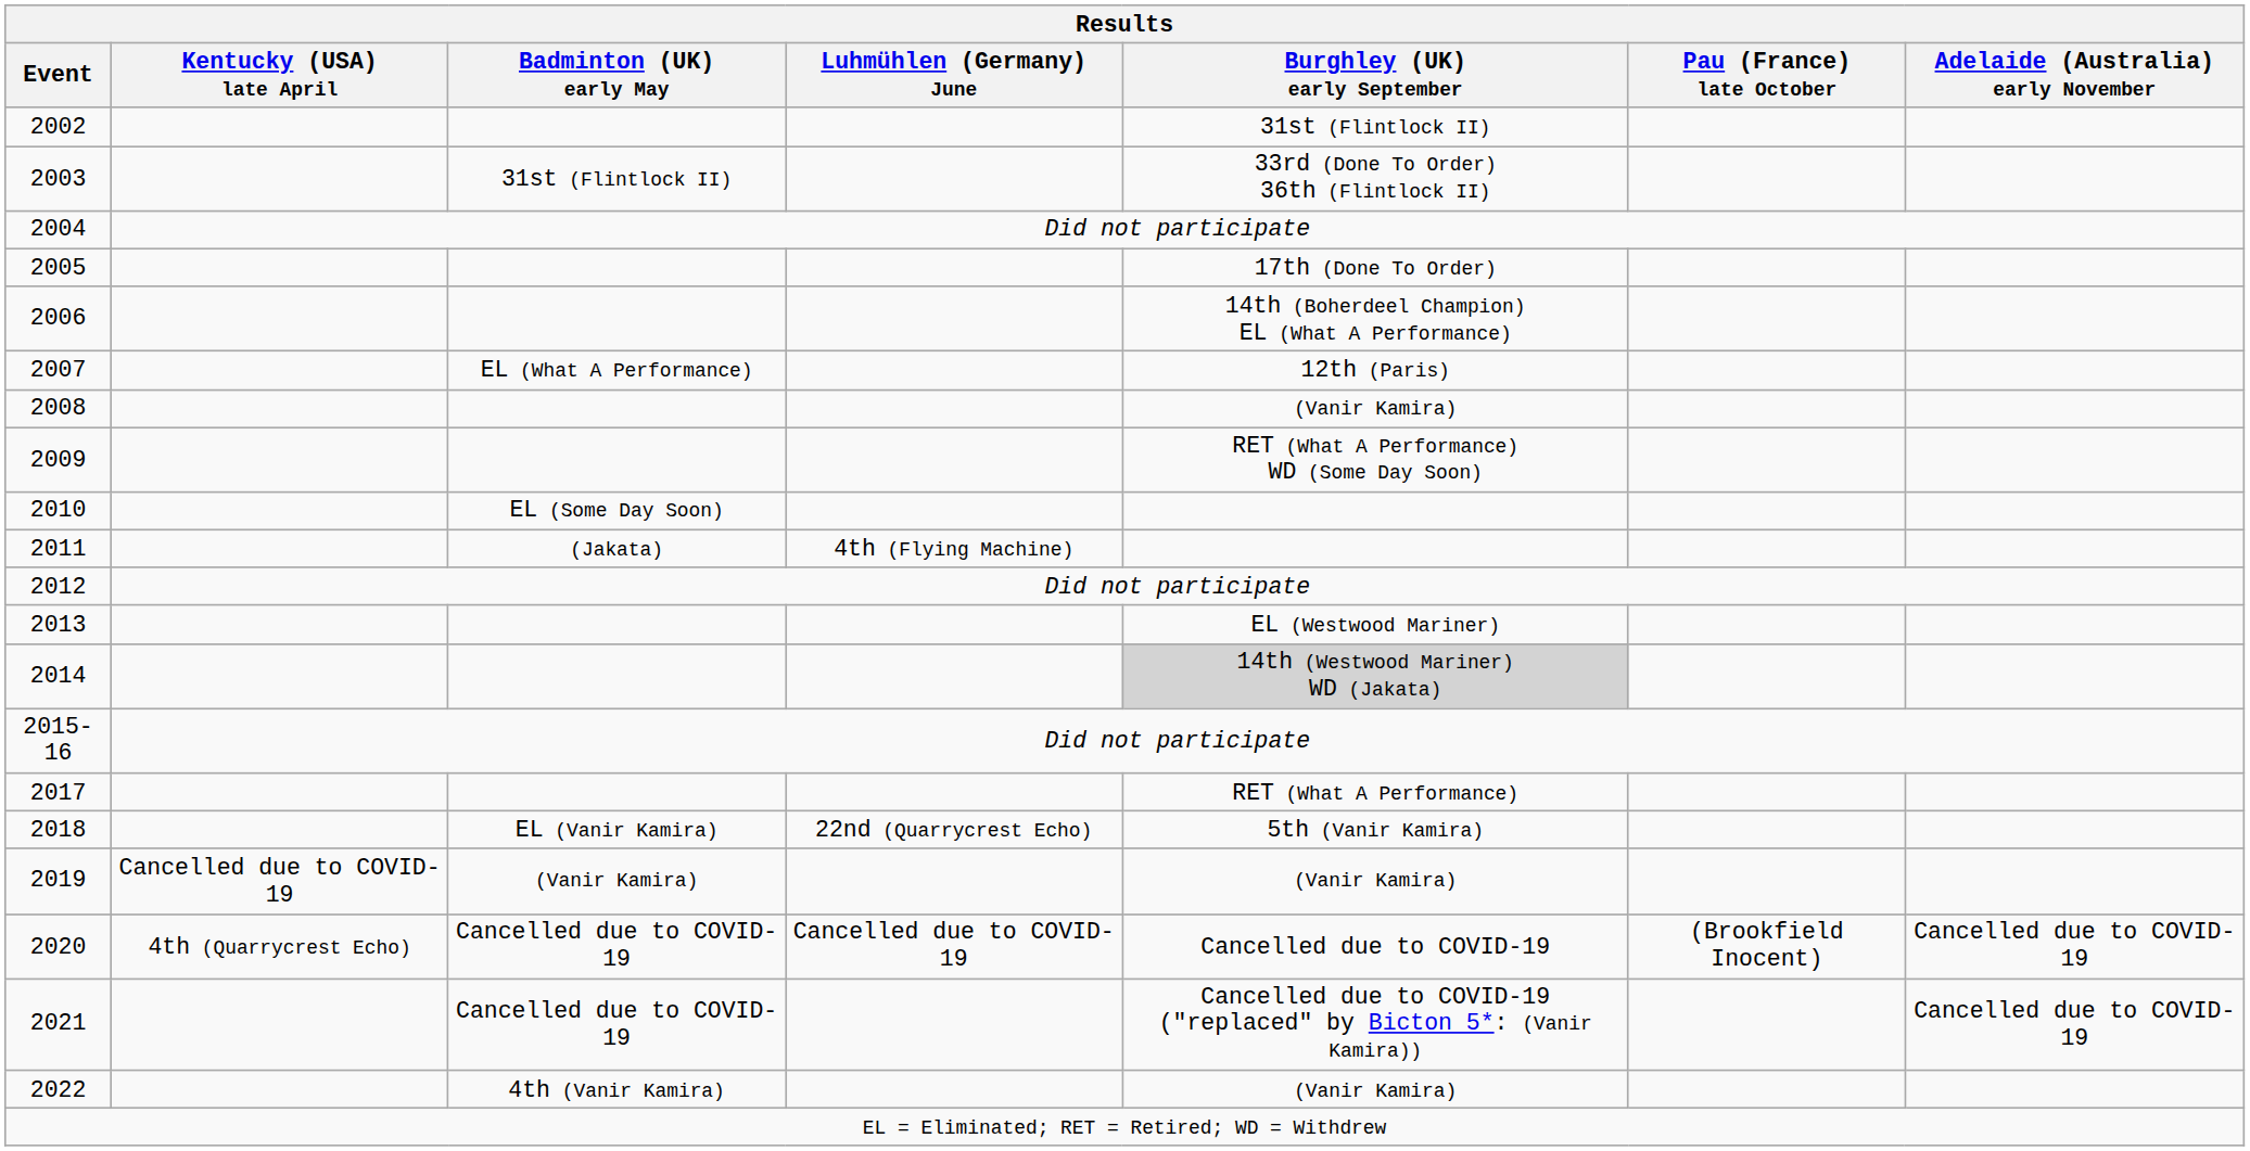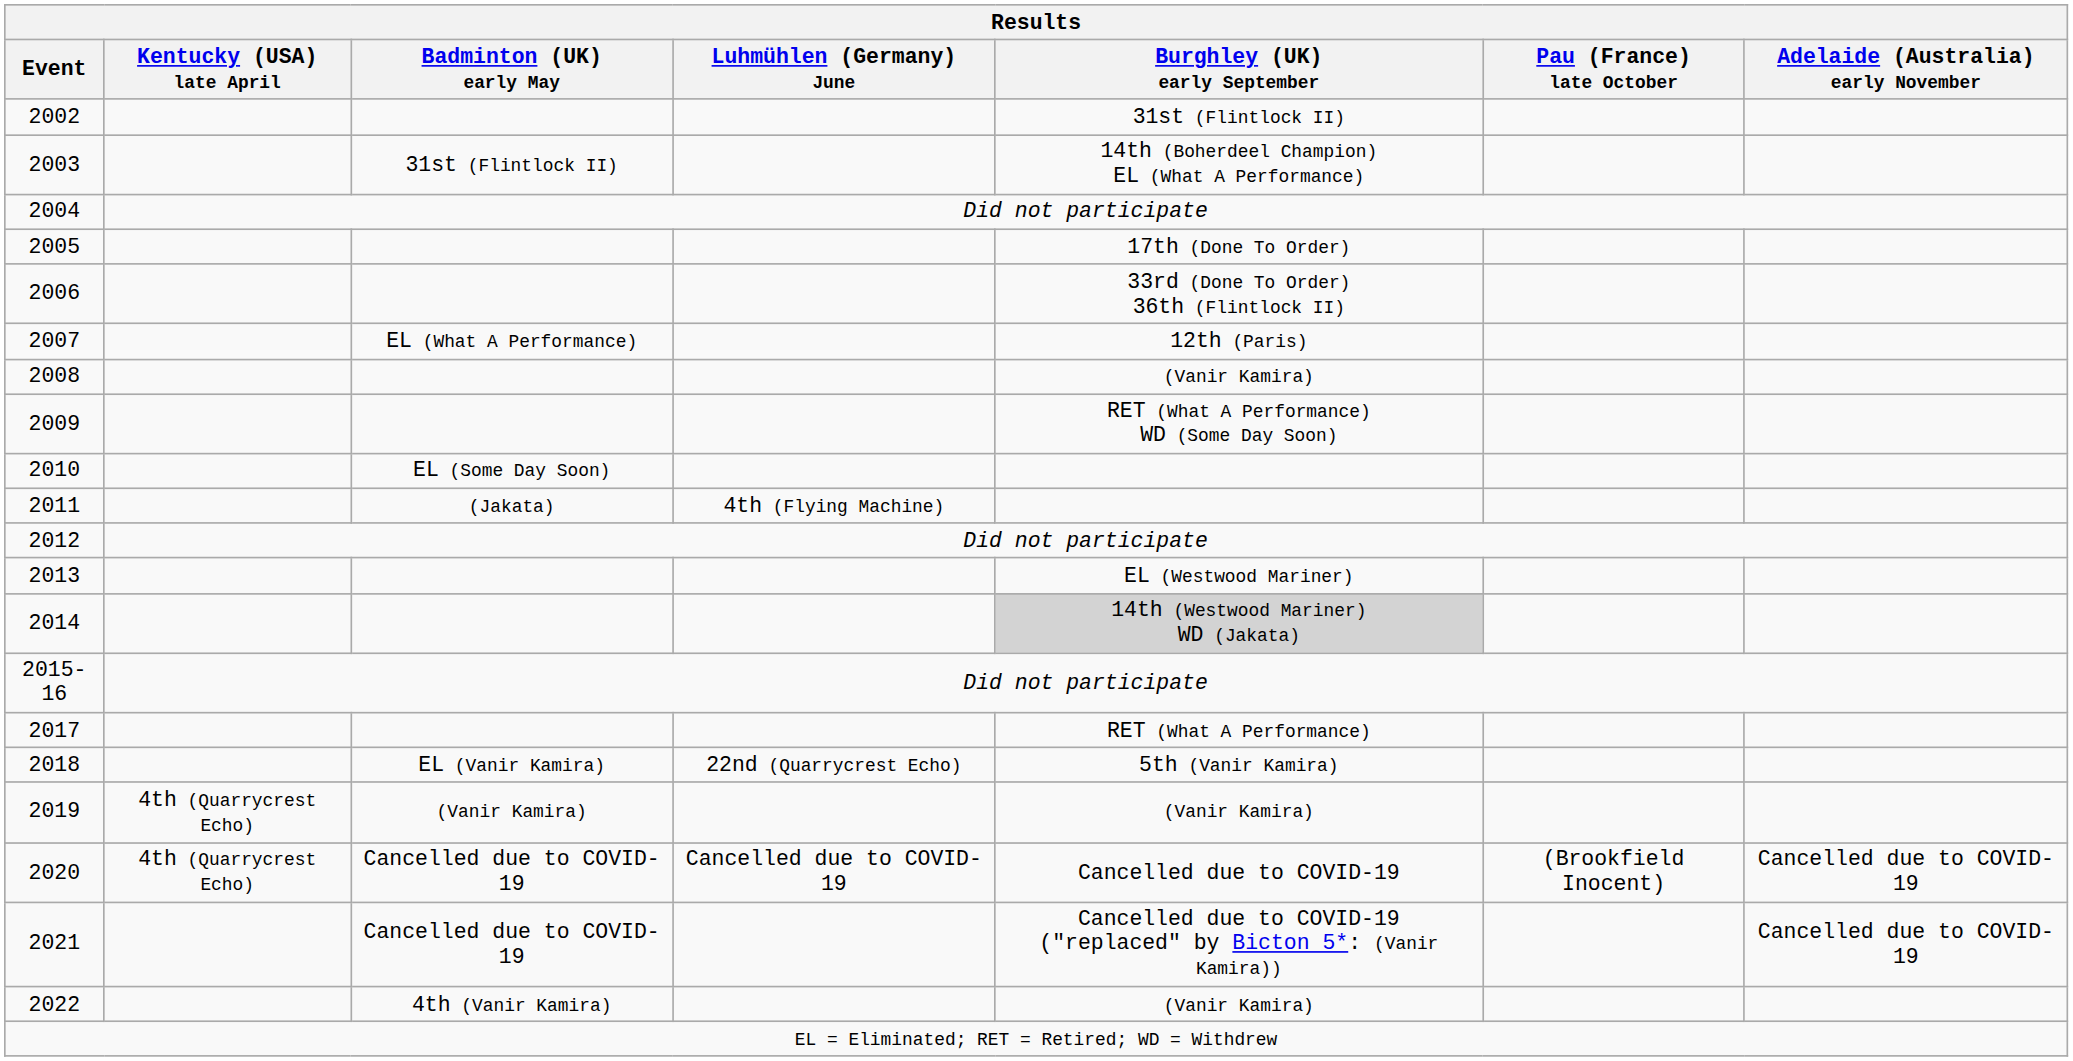2003 | Burghley (UK) early September: 33rd (Done To Order) 36th (Flintlock II) -> 14th (Boherdeel Champion) EL (What A Performance)
2006 | Burghley (UK) early September: 14th (Boherdeel Champion) EL (What A Performance) -> 33rd (Done To Order) 36th (Flintlock II)
2019 | Kentucky (USA) late April: Cancelled due to COVID-19 -> 4th (Quarrycrest Echo)
